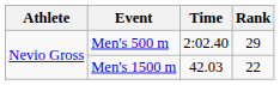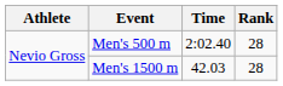Men's 500 m | Rank: 29 -> 28
Men's 1500 m | Rank: 22 -> 28
